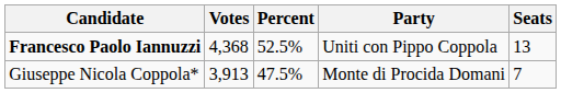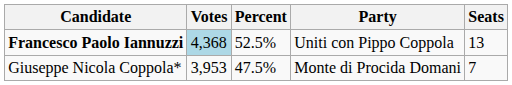Francesco Paolo Iannuzzi | Votes: no background -> lightblue background
Giuseppe Nicola Coppola* | Votes: 3,913 -> 3,953
